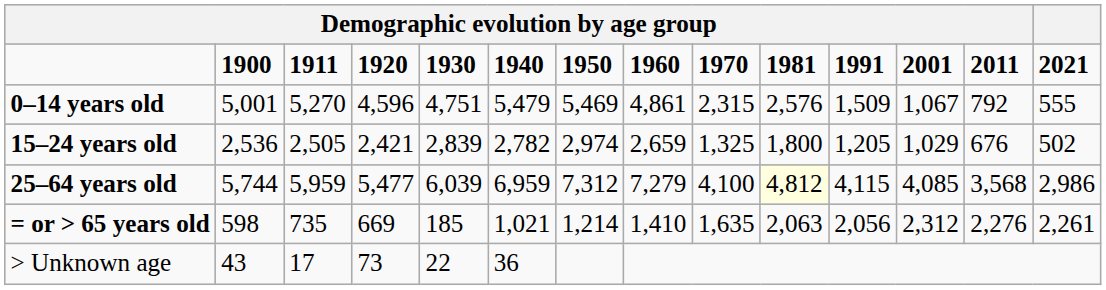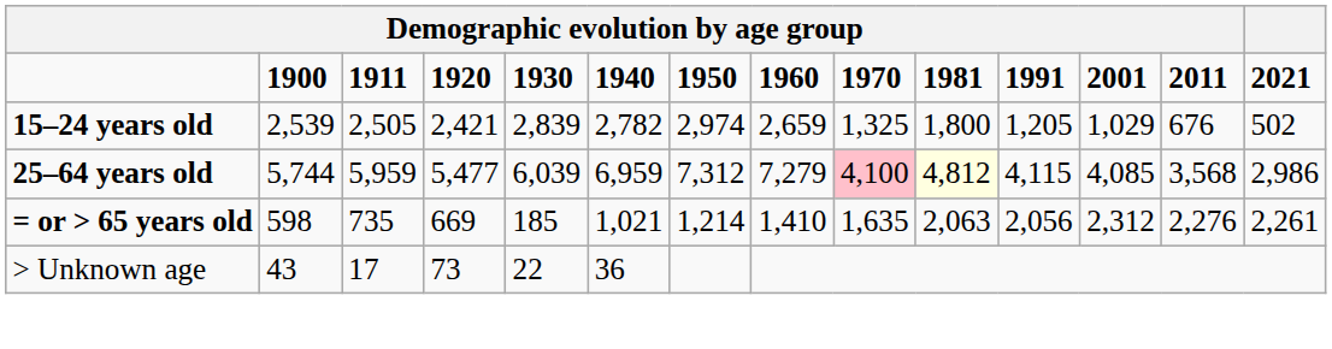- row: 0–14 years old | 5,001 | 5,270 | 4,596 | 4,751 | 5,479 | 5,469 | 4,861 | 2,315 | 2,576 | 1,509 | 1,067 | 792 | 555
15–24 years old | column 2: 2,536 -> 2,539
25–64 years old | column 9: no background -> pink background
